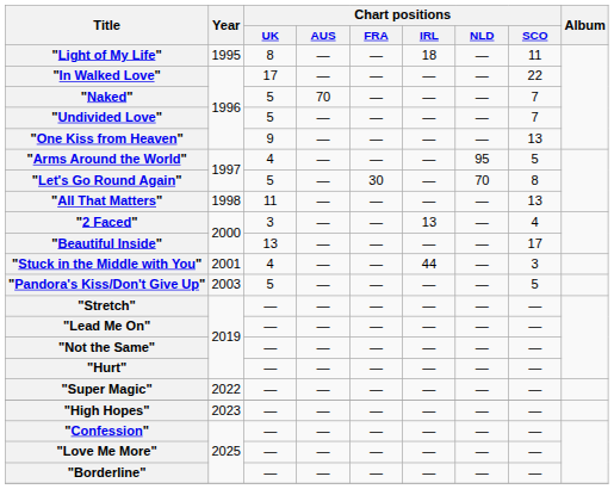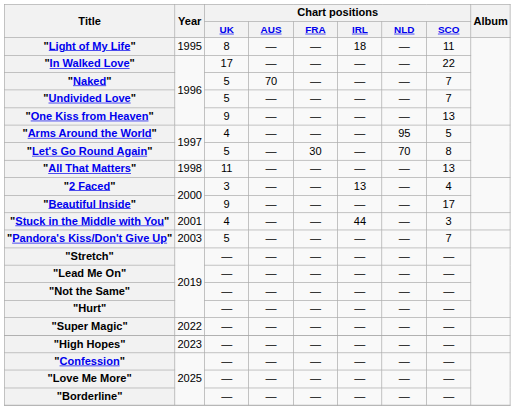"Beautiful Inside" | Chart positions / UK: 13 -> 9
"Pandora's Kiss/Don't Give Up" | Chart positions / SCO: 5 -> 7
